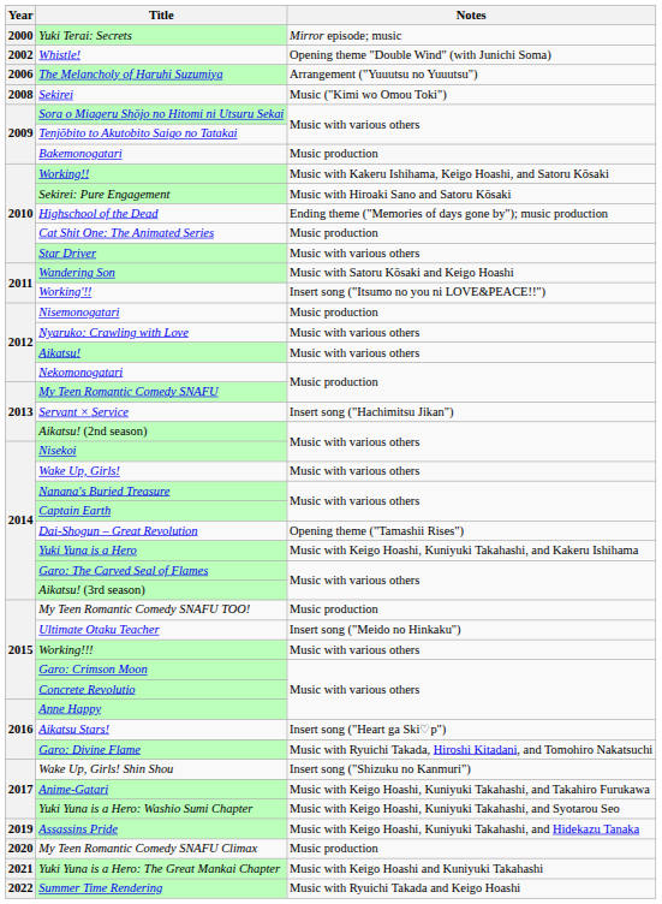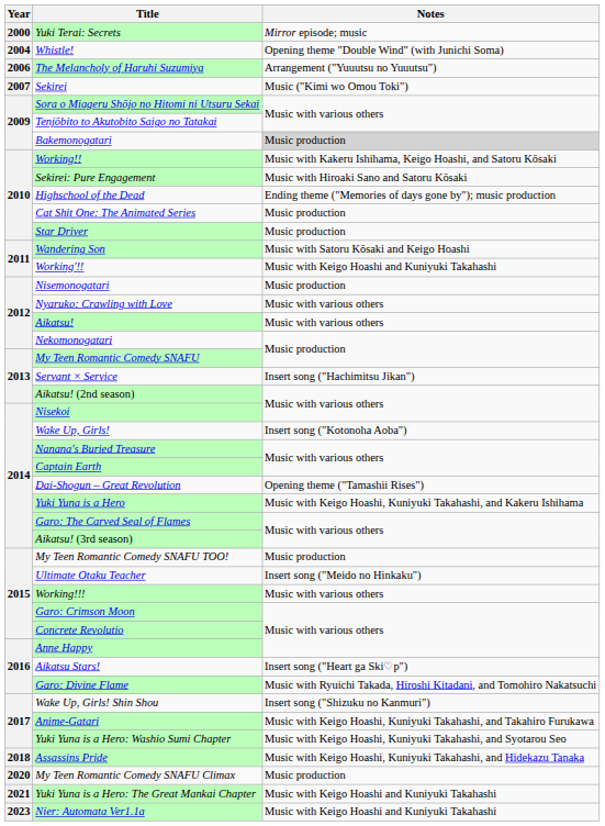Whistle! | Year: 2002 -> 2004
Sekirei | Year: 2008 -> 2007
Bakemonogatari | Notes: no background -> lightgrey background
Star Driver | Notes: Music with various others -> Music production
Working'!! | Notes: Insert song ("Itsumo no you ni LOVE&PEACE!!") -> Music with Keigo Hoashi and Kuniyuki Takahashi
Wake Up, Girls! | Notes: Music with various others -> Insert song ("Kotonoha Aoba")
Assassins Pride | Year: 2019 -> 2018
- row: 2022 | Summer Time Rendering | Music with Ryuichi Takada and Keigo Hoashi
+ row: 2023 | Nier: Automata Ver1.1a | Music with Keigo Hoashi and Kuniyuki Takahashi
